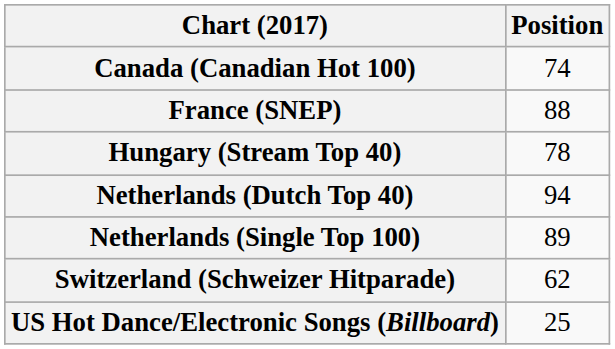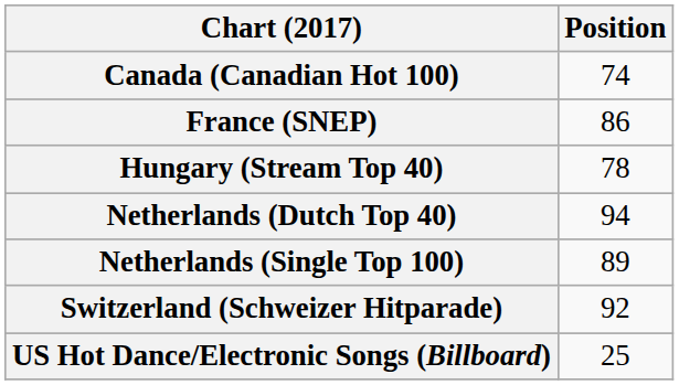France (SNEP) | Position: 88 -> 86
Switzerland (Schweizer Hitparade) | Position: 62 -> 92
